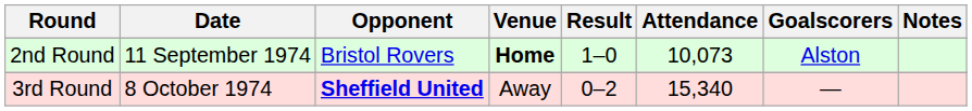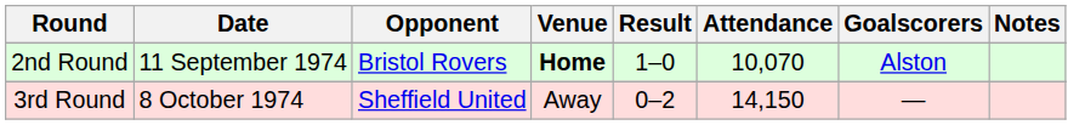2nd Round | Attendance: 10,073 -> 10,070
3rd Round | Opponent: bold -> normal
3rd Round | Attendance: 15,340 -> 14,150
